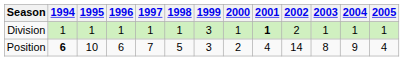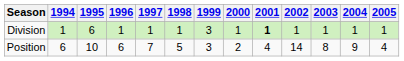Division | 1995: 1 -> 6
Division | 2002: 2 -> 1
Position | 1994: bold -> normal
